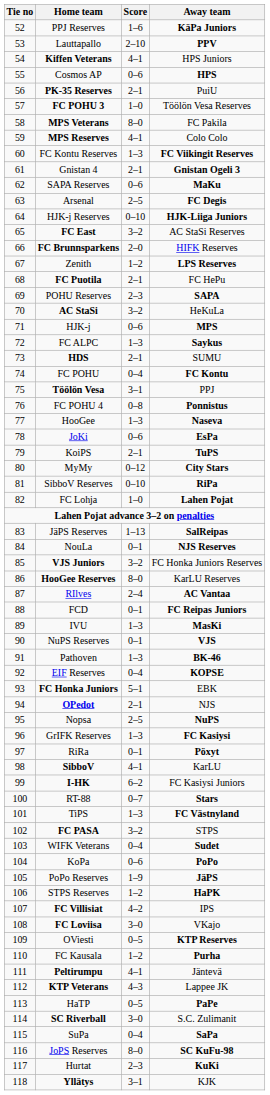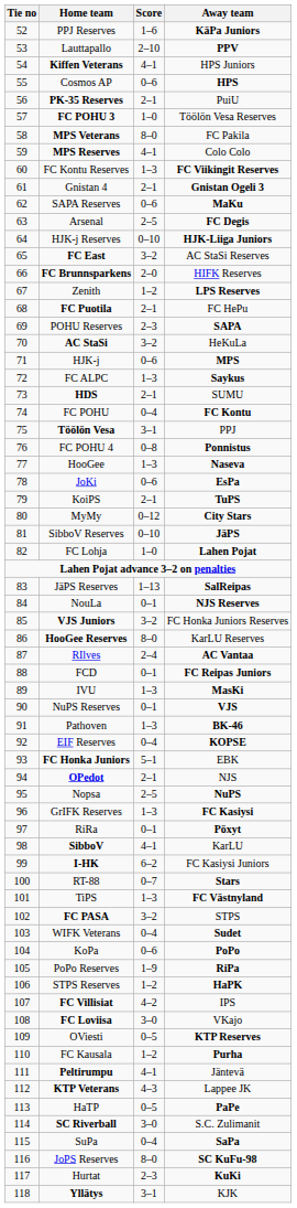SibboV Reserves | Away team: RiPa -> JäPS
PoPo Reserves | Away team: JäPS -> RiPa
